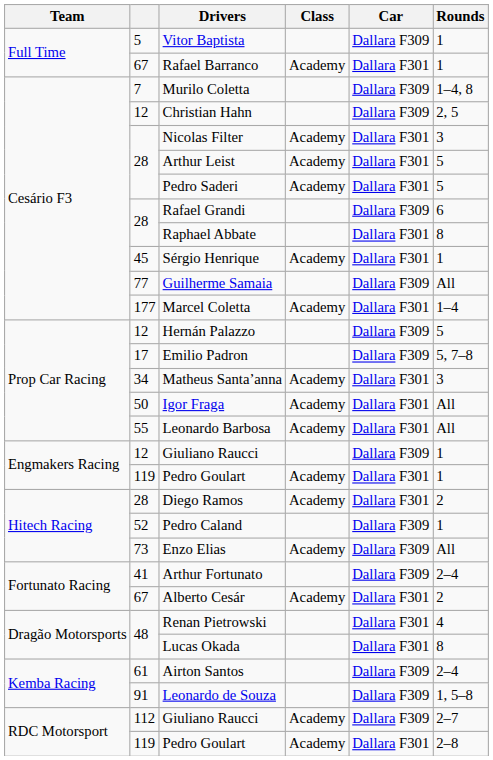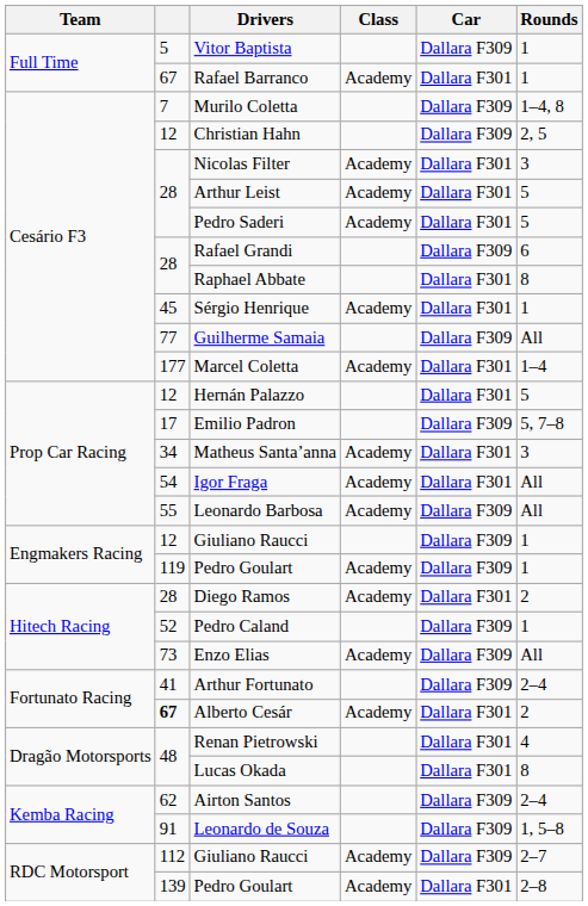Hernán Palazzo | Car: Dallara F309 -> Dallara F301
Igor Fraga | column 2: 50 -> 54
Leonardo Barbosa | Car: Dallara F301 -> Dallara F309
Engmakers Racing / Pedro Goulart | Car: Dallara F301 -> Dallara F309
Alberto Cesár | column 2: normal -> bold
Airton Santos | column 2: 61 -> 62
RDC Motorsport / Pedro Goulart | column 2: 119 -> 139
